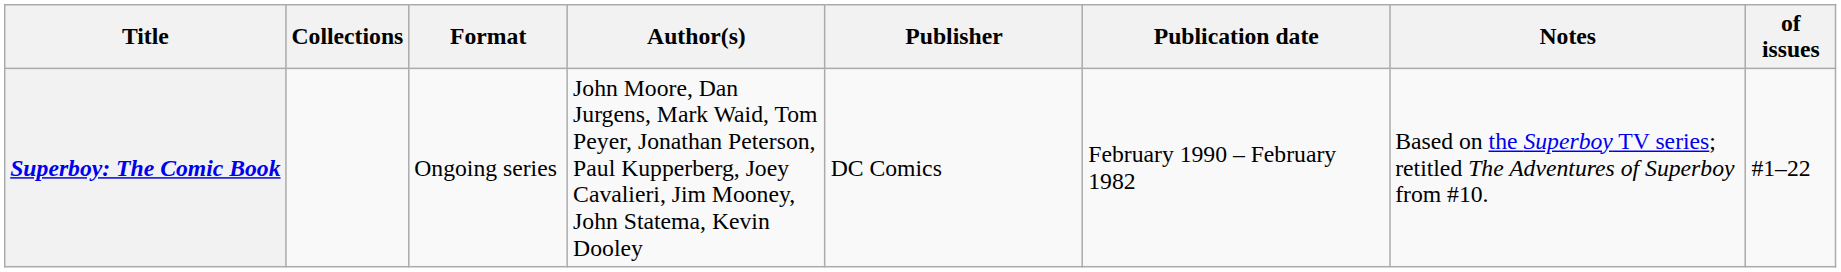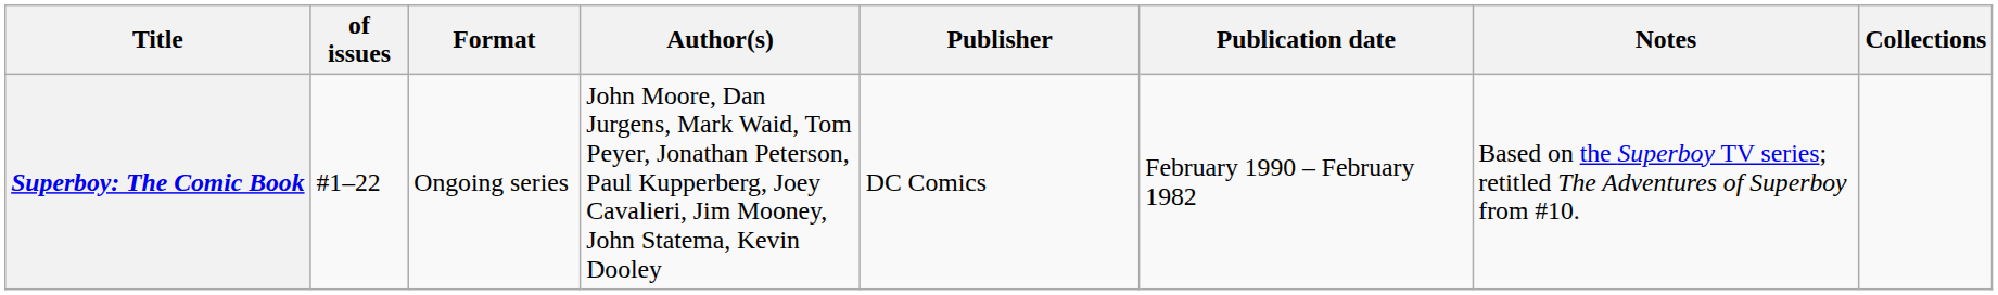columns swapped: of issues <-> Collections
